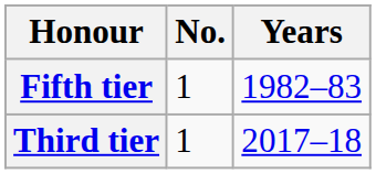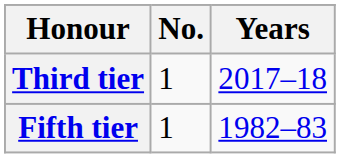rows swapped: Fifth tier <-> Third tier
